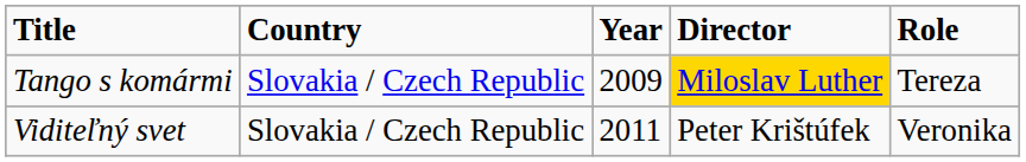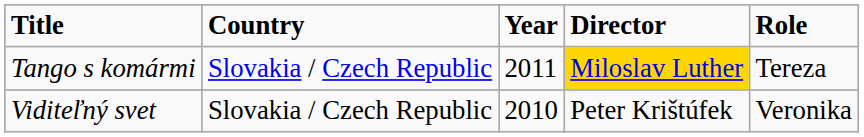Tango s komármi | Year: 2009 -> 2011
Viditeľný svet | Year: 2011 -> 2010
